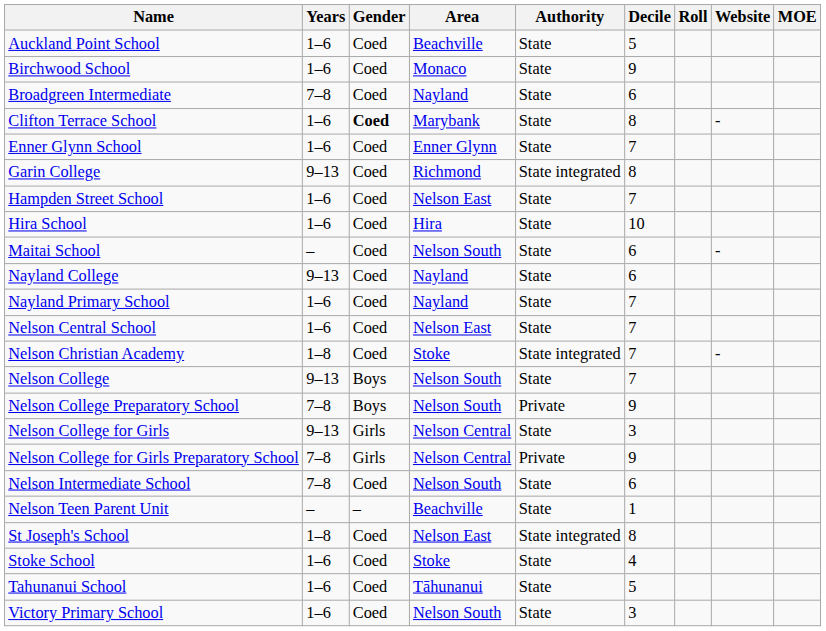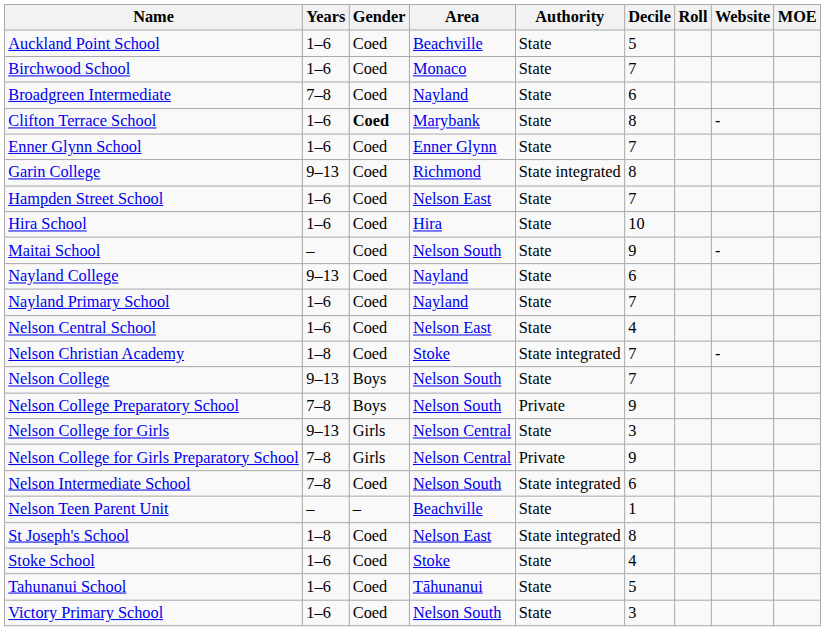Birchwood School | Decile: 9 -> 7
Maitai School | Decile: 6 -> 9
Nelson Central School | Decile: 7 -> 4
Nelson Intermediate School | Authority: State -> State integrated
